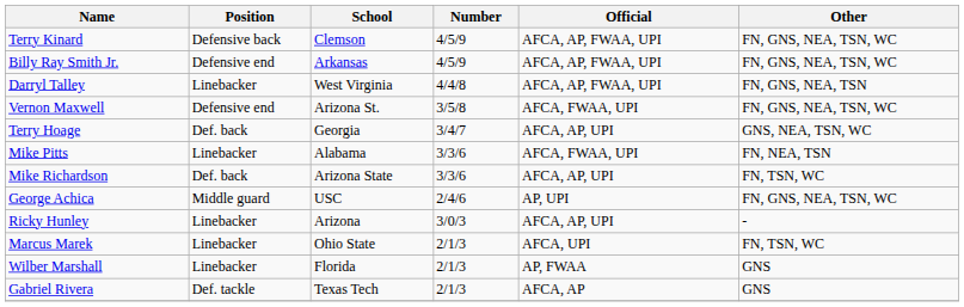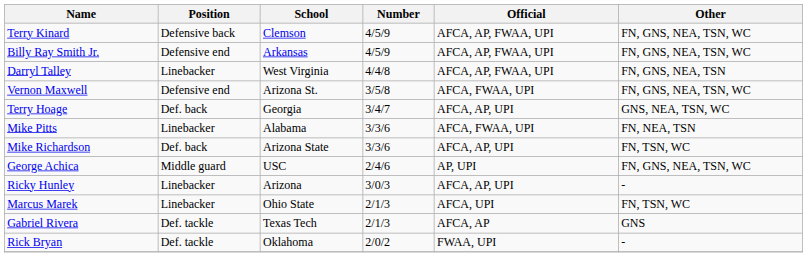- row: Wilber Marshall | Linebacker | Florida | 2/1/3 | AP, FWAA | GNS
+ row: Rick Bryan | Def. tackle | Oklahoma | 2/0/2 | FWAA, UPI | -
